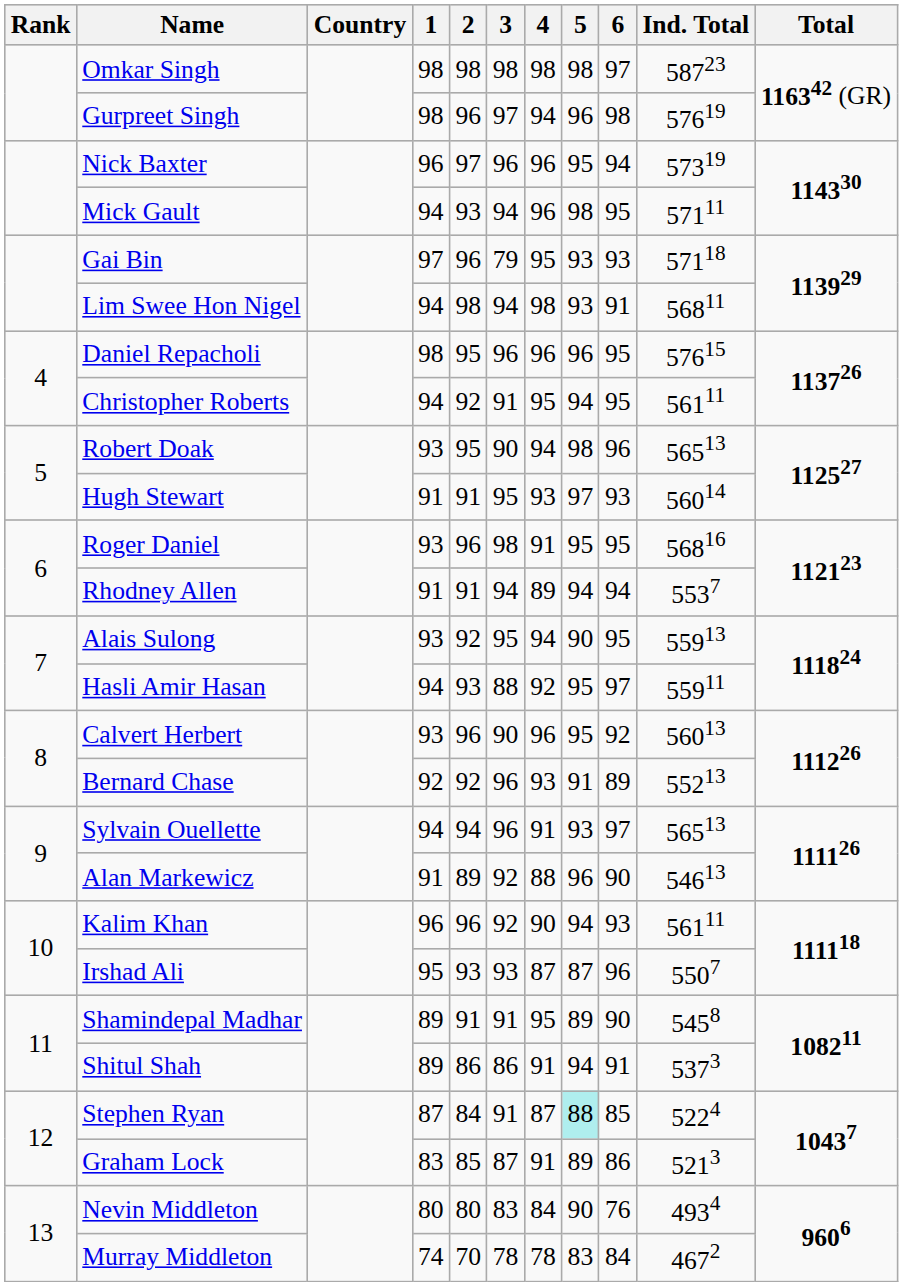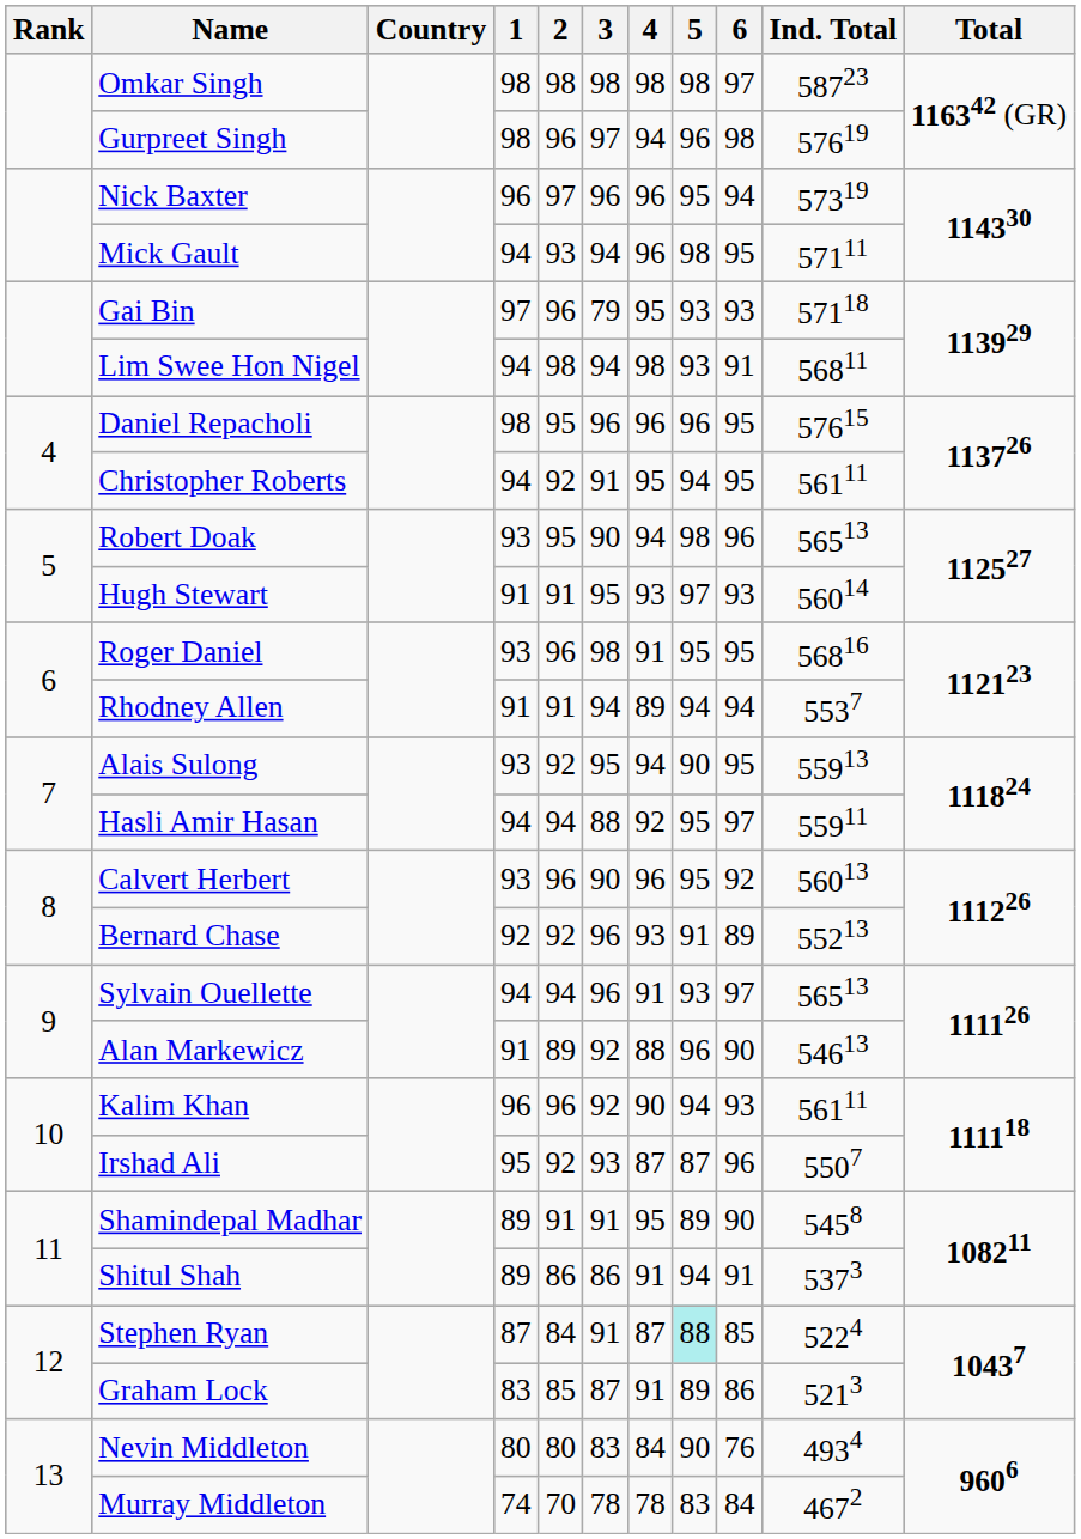Hasli Amir Hasan | 2: 93 -> 94
Irshad Ali | 2: 93 -> 92
